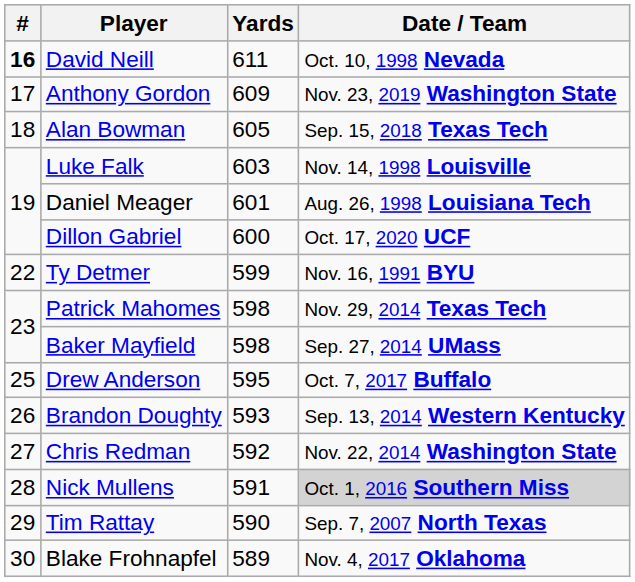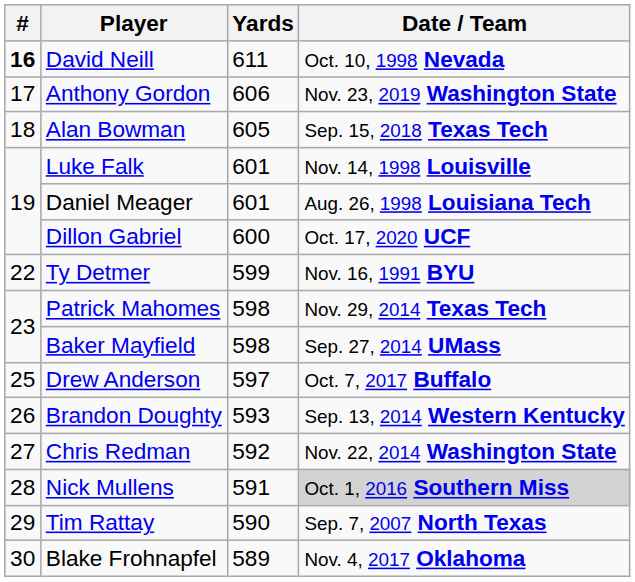Anthony Gordon | Yards: 609 -> 606
Luke Falk | Yards: 603 -> 601
Drew Anderson | Yards: 595 -> 597
